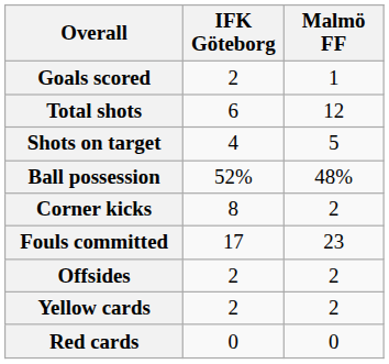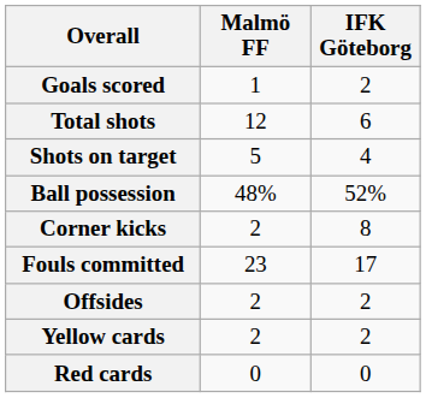columns swapped: IFK Göteborg <-> Malmö FF
